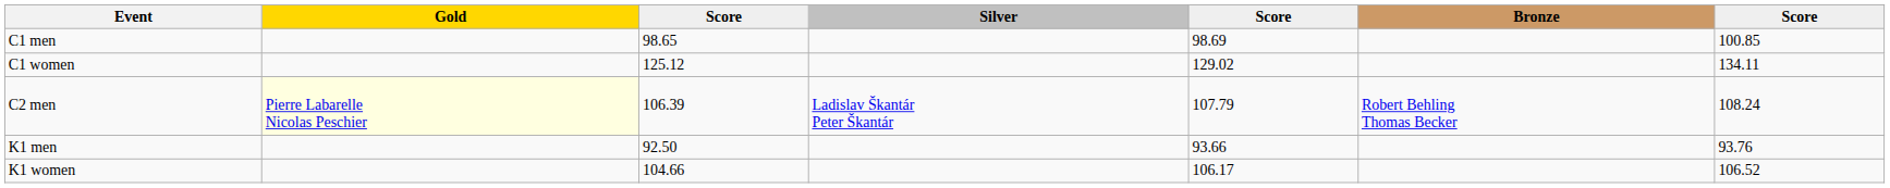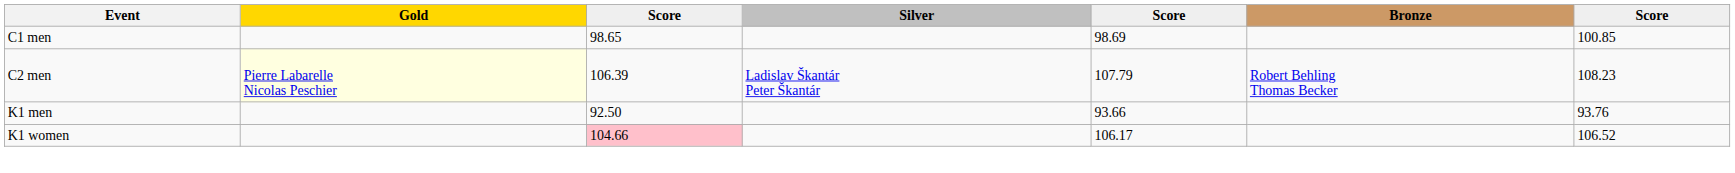- row: C1 women | 125.12 | 129.02 | 134.11
C2 men | column 7: 108.24 -> 108.23
K1 women | column 3: no background -> pink background
